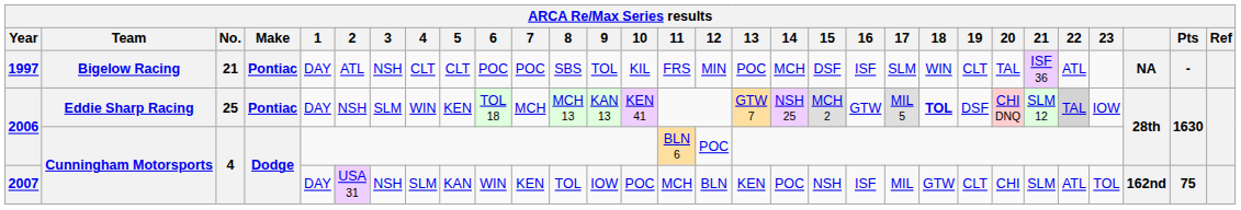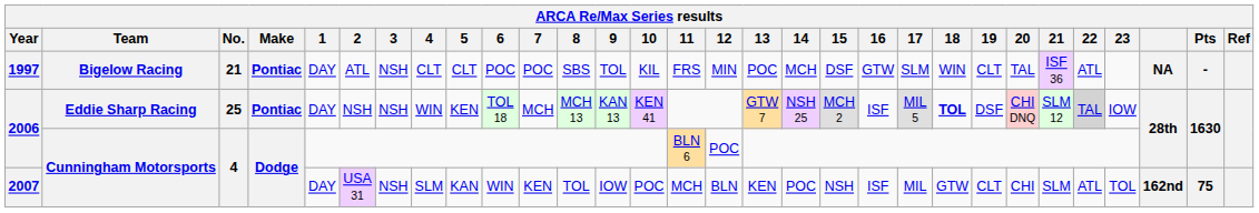1997 | 16: ISF -> GTW
2006 / Eddie Sharp Racing | 3: SLM -> NSH
2006 / Eddie Sharp Racing | 16: GTW -> ISF
